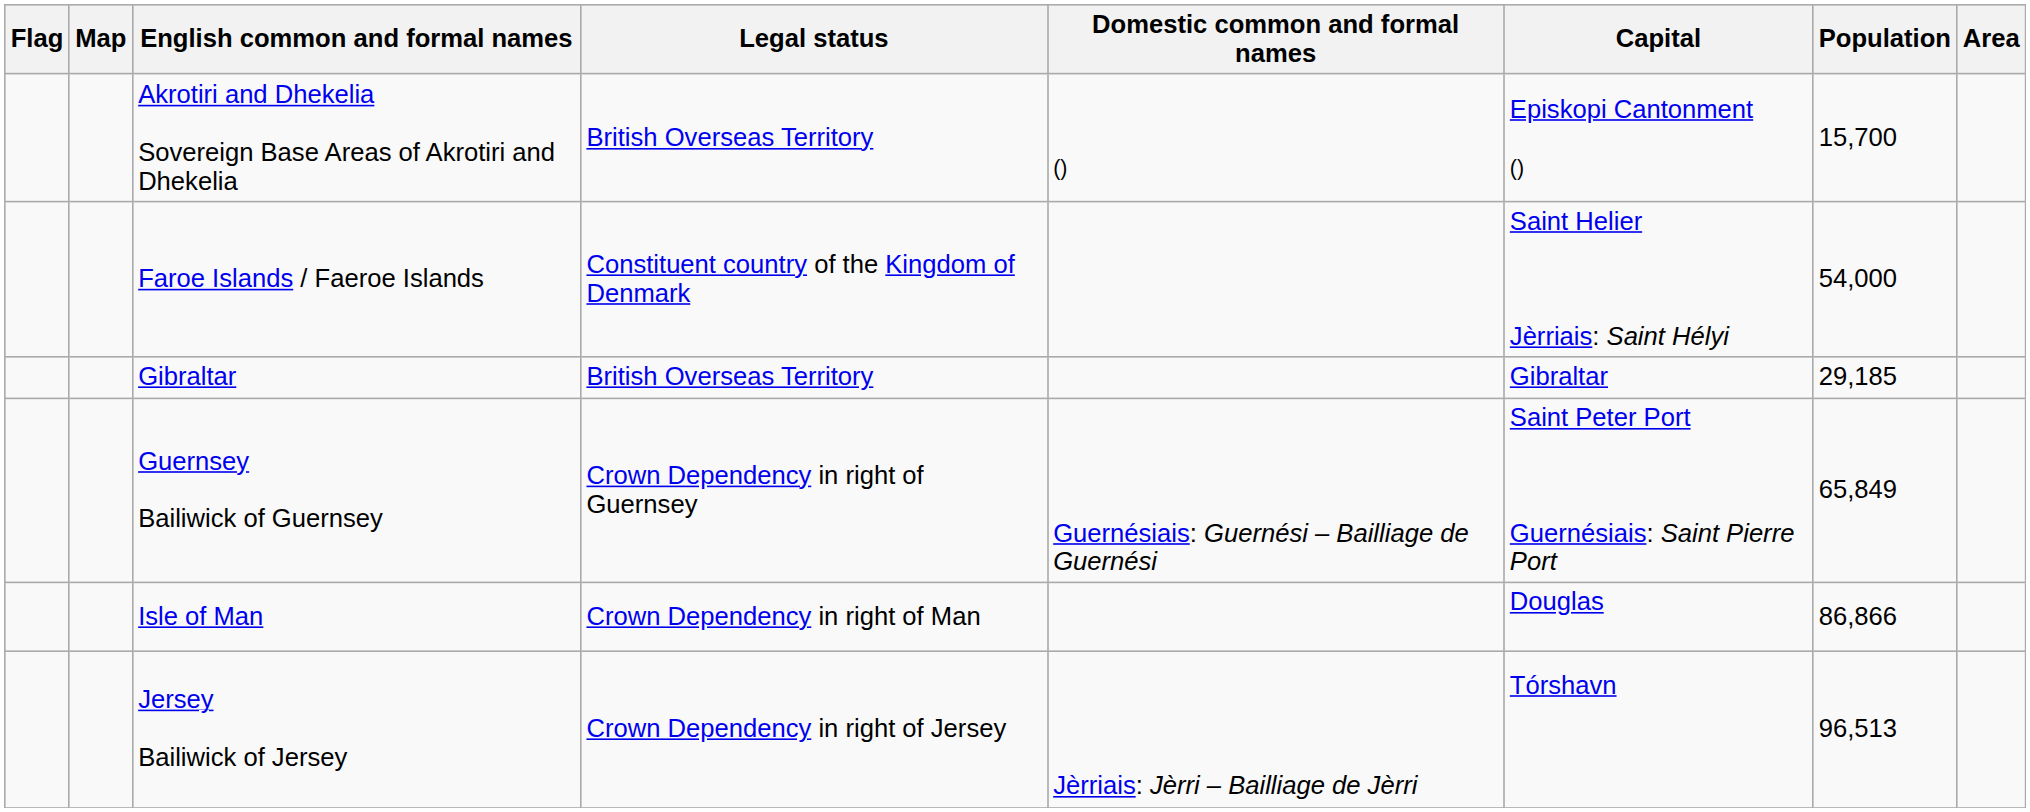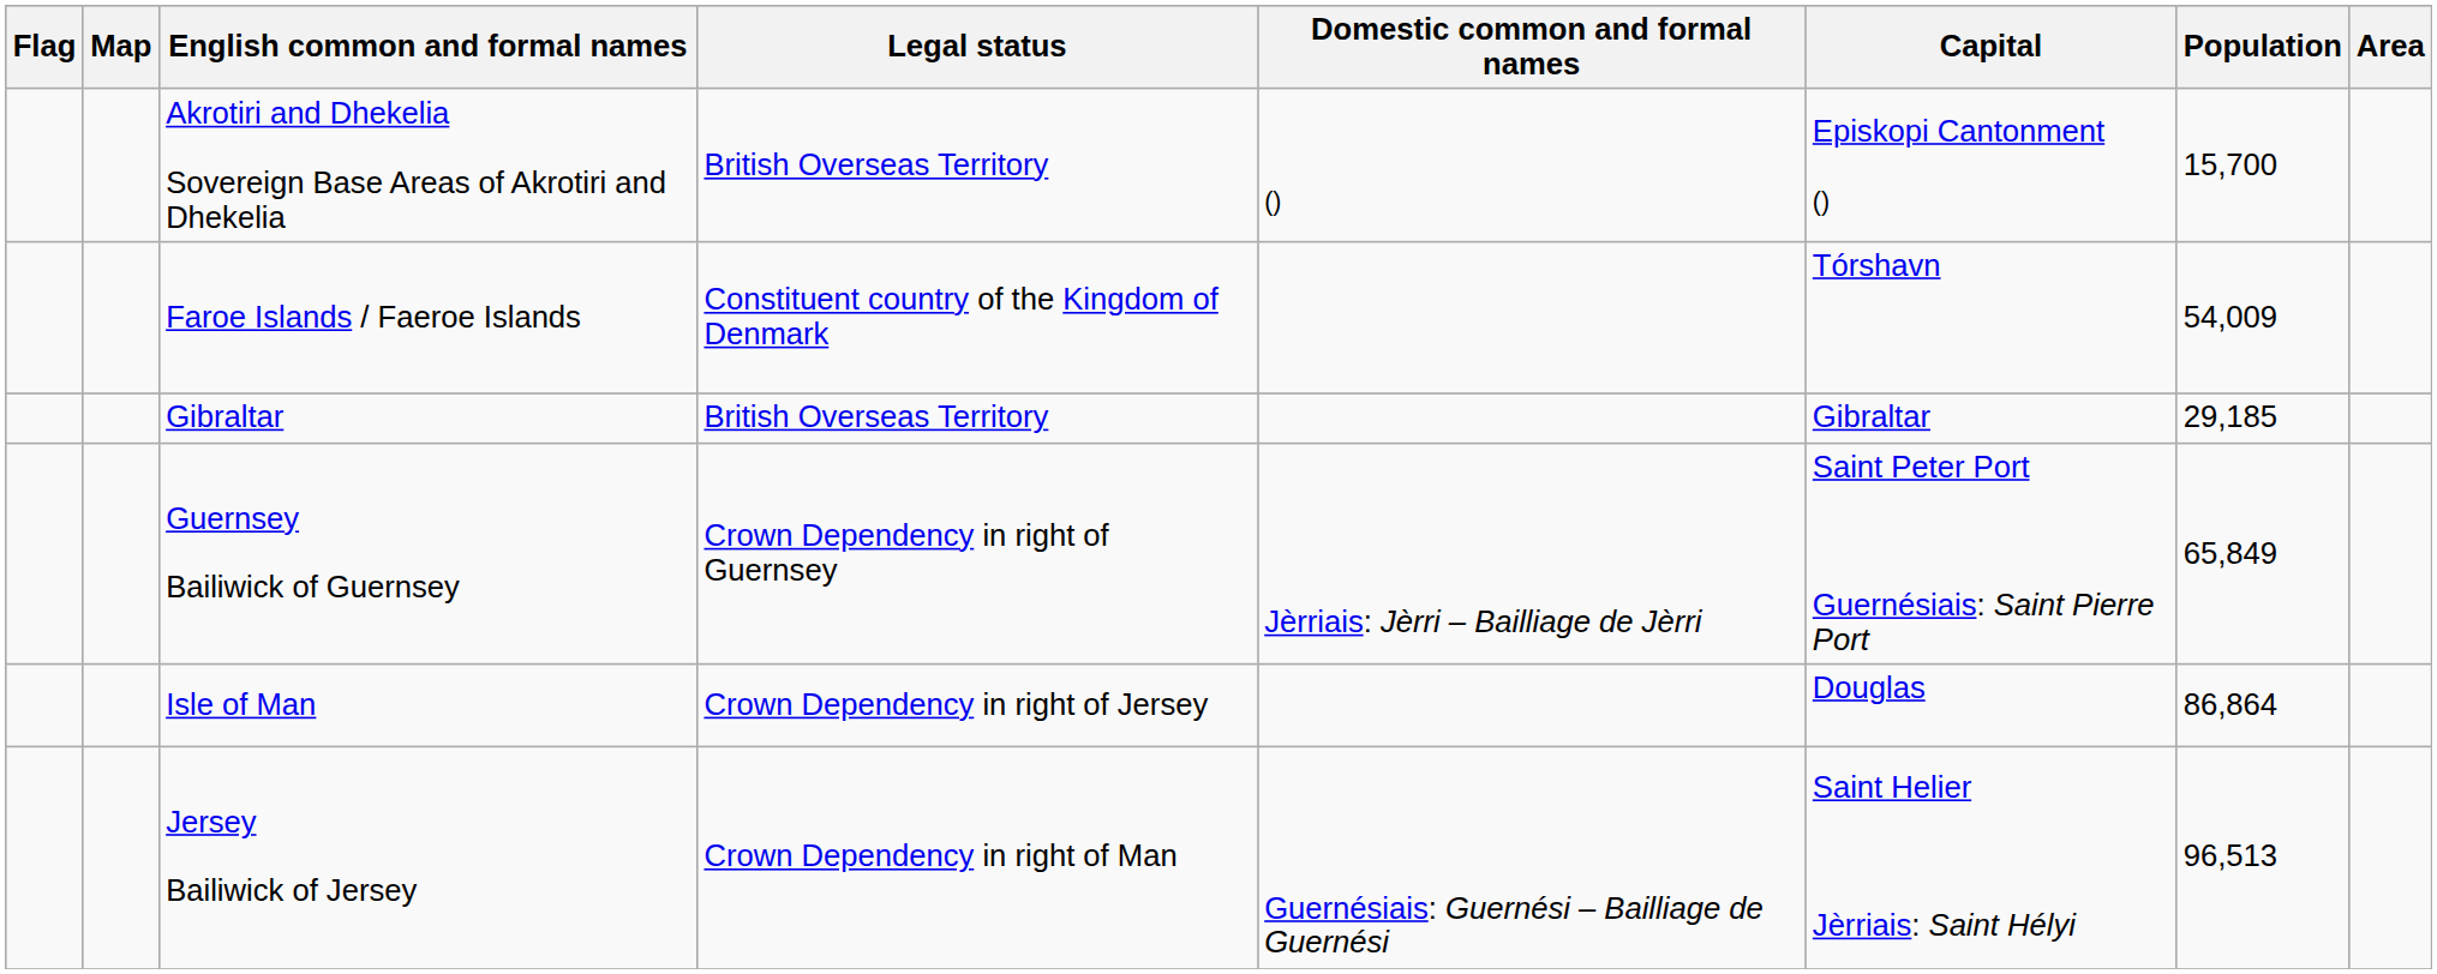Faroe Islands / Faeroe Islands | Capital: Saint Helier Jèrriais: Saint Hélyi -> Tórshavn
Faroe Islands / Faeroe Islands | Population: 54,000 -> 54,009
Guernsey Bailiwick of Guernsey | Domestic common and formal names: Guernésiais: Guernési – Bailliage de Guernési -> Jèrriais: Jèrri – Bailliage de Jèrri
Isle of Man | Legal status: Crown Dependency in right of Man -> Crown Dependency in right of Jersey
Isle of Man | Population: 86,866 -> 86,864
Jersey Bailiwick of Jersey | Legal status: Crown Dependency in right of Jersey -> Crown Dependency in right of Man
Jersey Bailiwick of Jersey | Domestic common and formal names: Jèrriais: Jèrri – Bailliage de Jèrri -> Guernésiais: Guernési – Bailliage de Guernési
Jersey Bailiwick of Jersey | Capital: Tórshavn -> Saint Helier Jèrriais: Saint Hélyi
